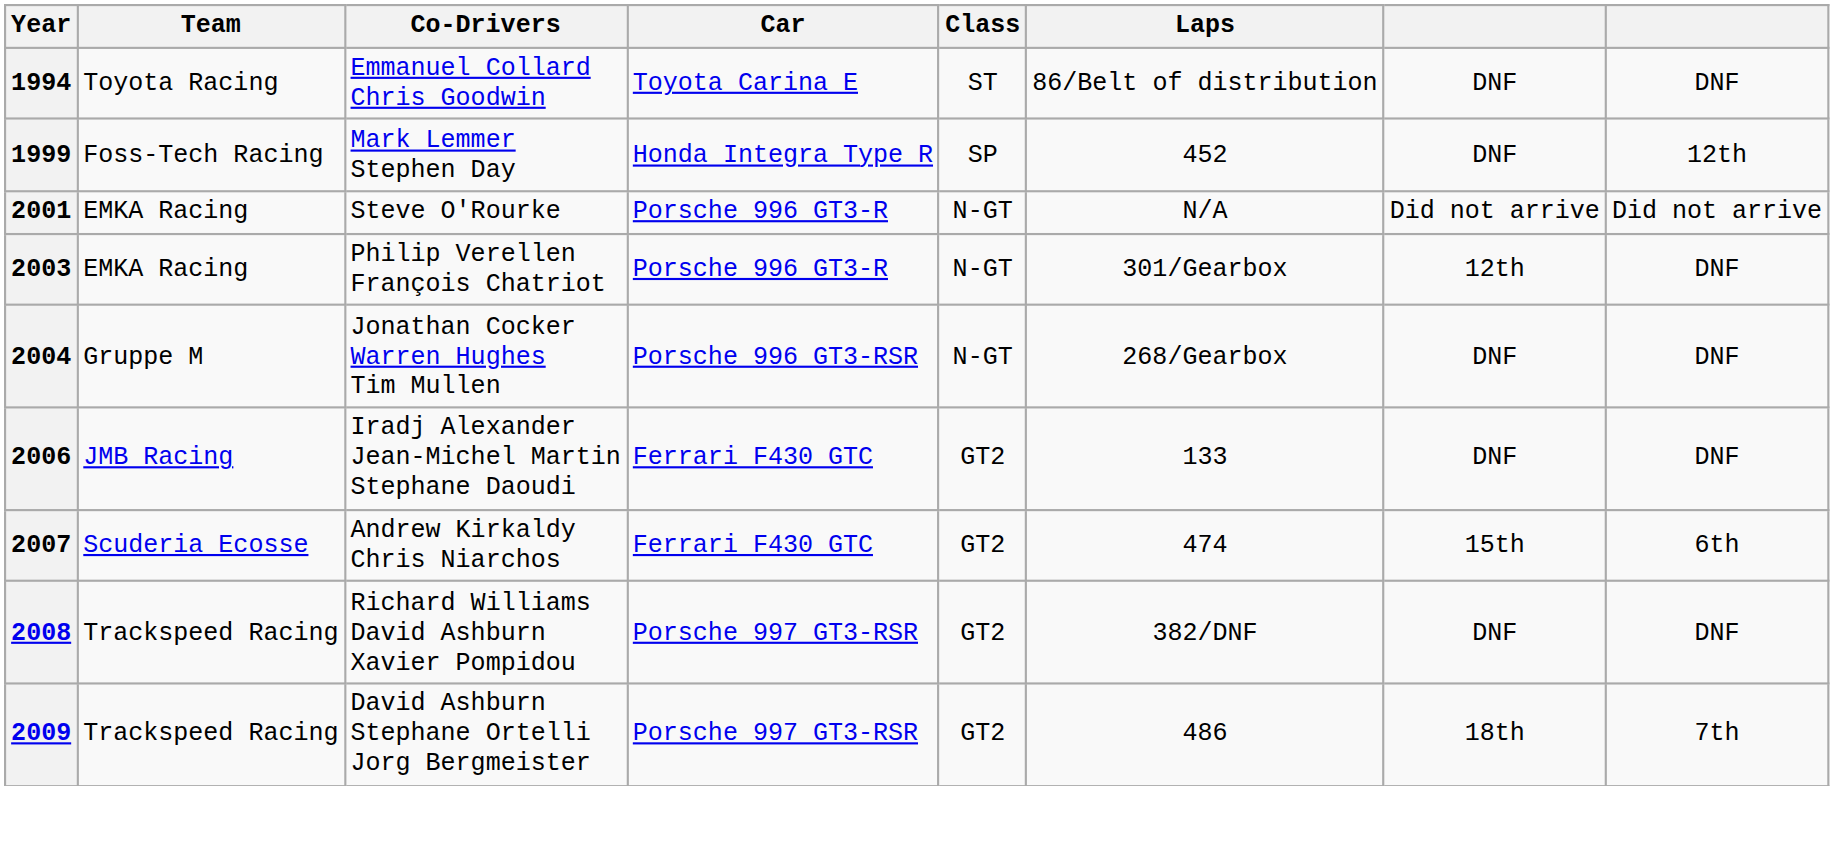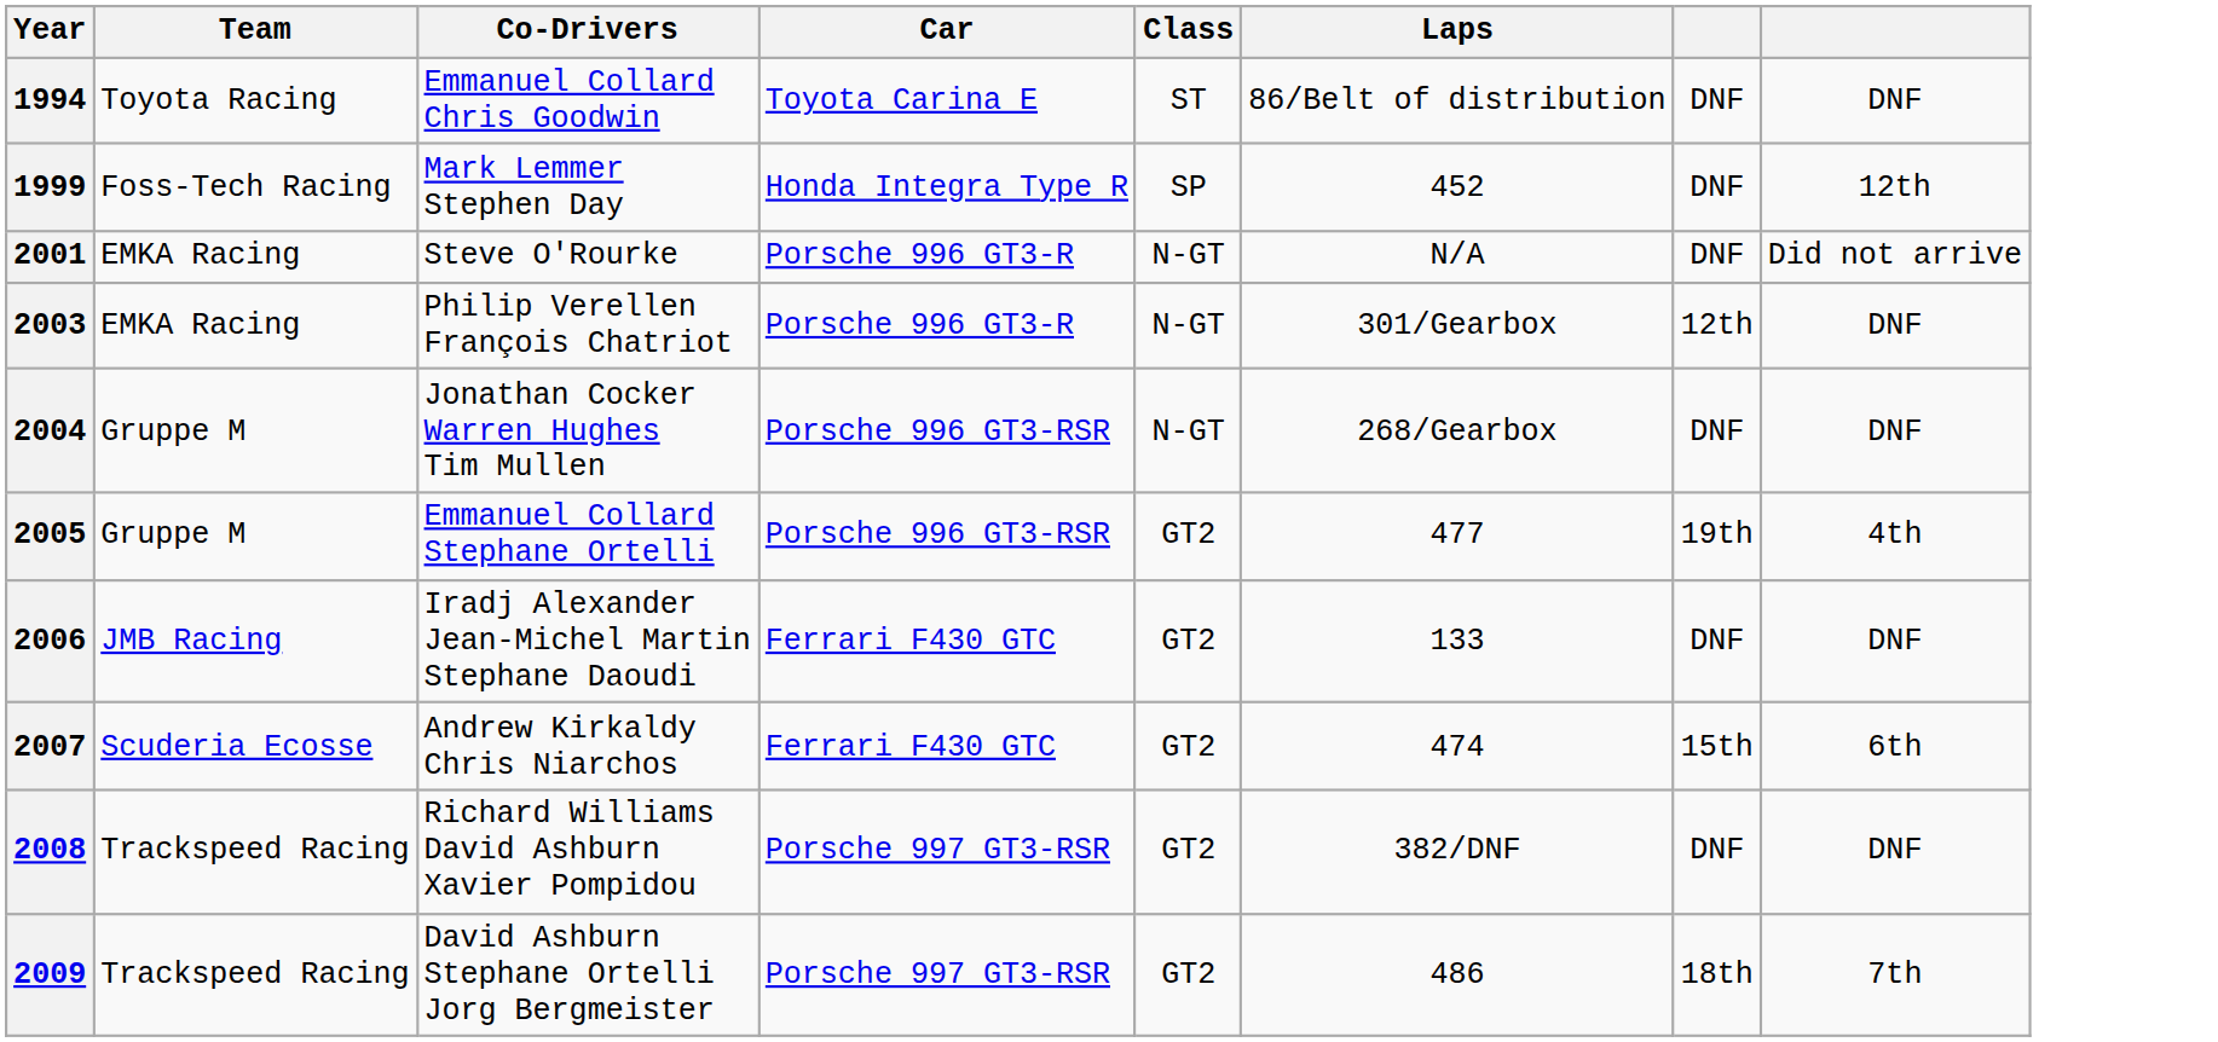2001 | column 7: Did not arrive -> DNF
+ row: 2005 | Gruppe M | Emmanuel Collard Stephane Ortelli | Porsche 996 GT3-RSR | GT2 | 477 | 19th | 4th
